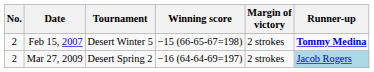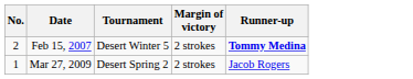- column: Winning score | −15 (66-65-67=198) | −16 (64-64-69=197)
Mar 27, 2009 | No.: 2 -> 1
Mar 27, 2009 | Runner-up: lightblue background -> no background
